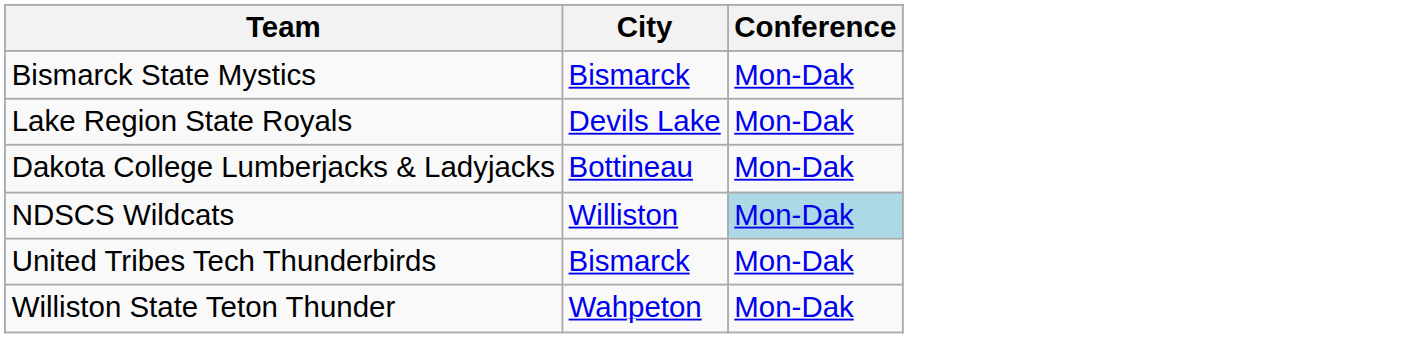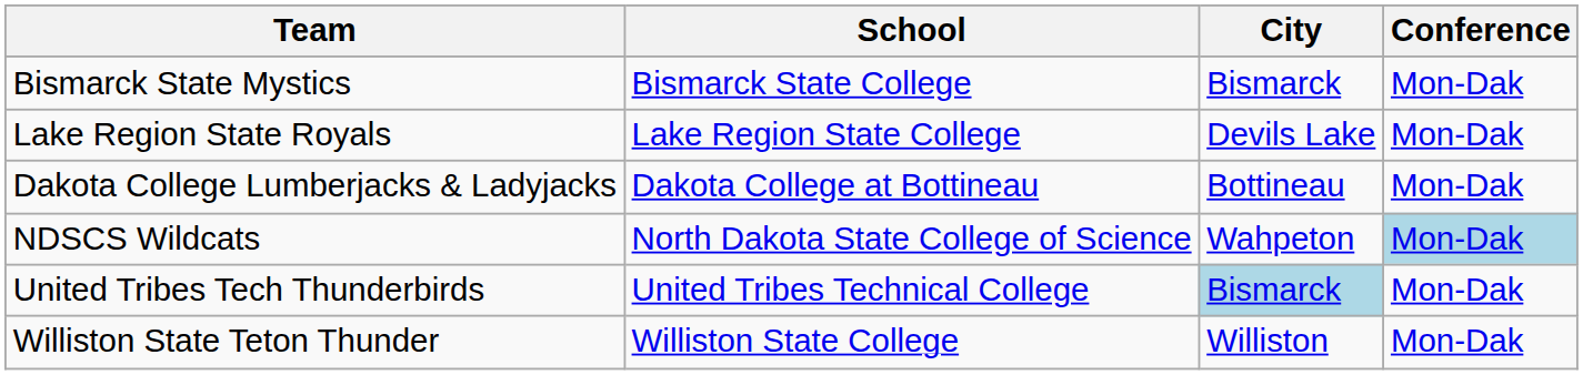+ column: School | Bismarck State College | Lake Region State College | Dakota College at Bottineau | North Dakota State College of Science | United Tribes Technical College | Williston State College
NDSCS Wildcats | City: Williston -> Wahpeton
United Tribes Tech Thunderbirds | City: no background -> lightblue background
Williston State Teton Thunder | City: Wahpeton -> Williston
